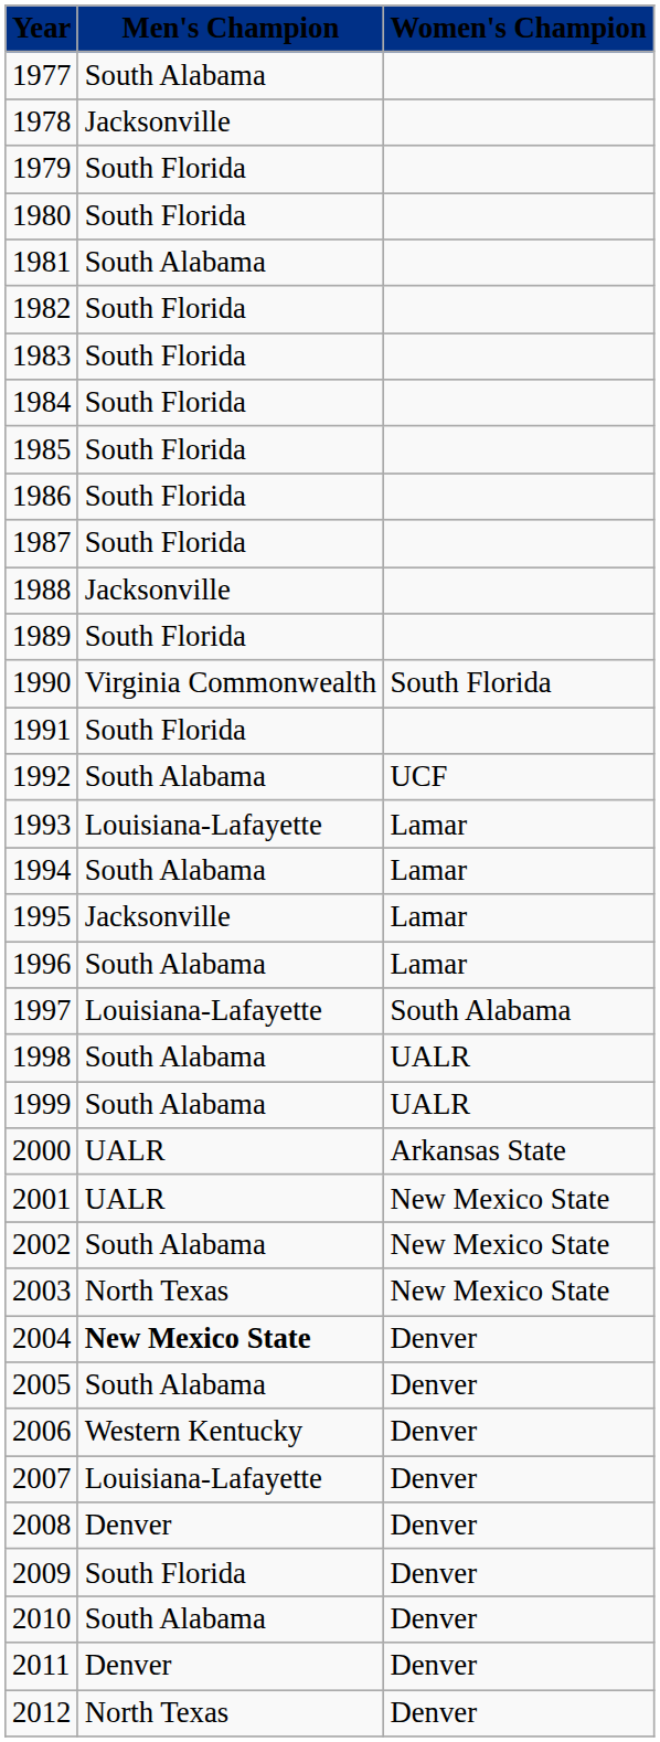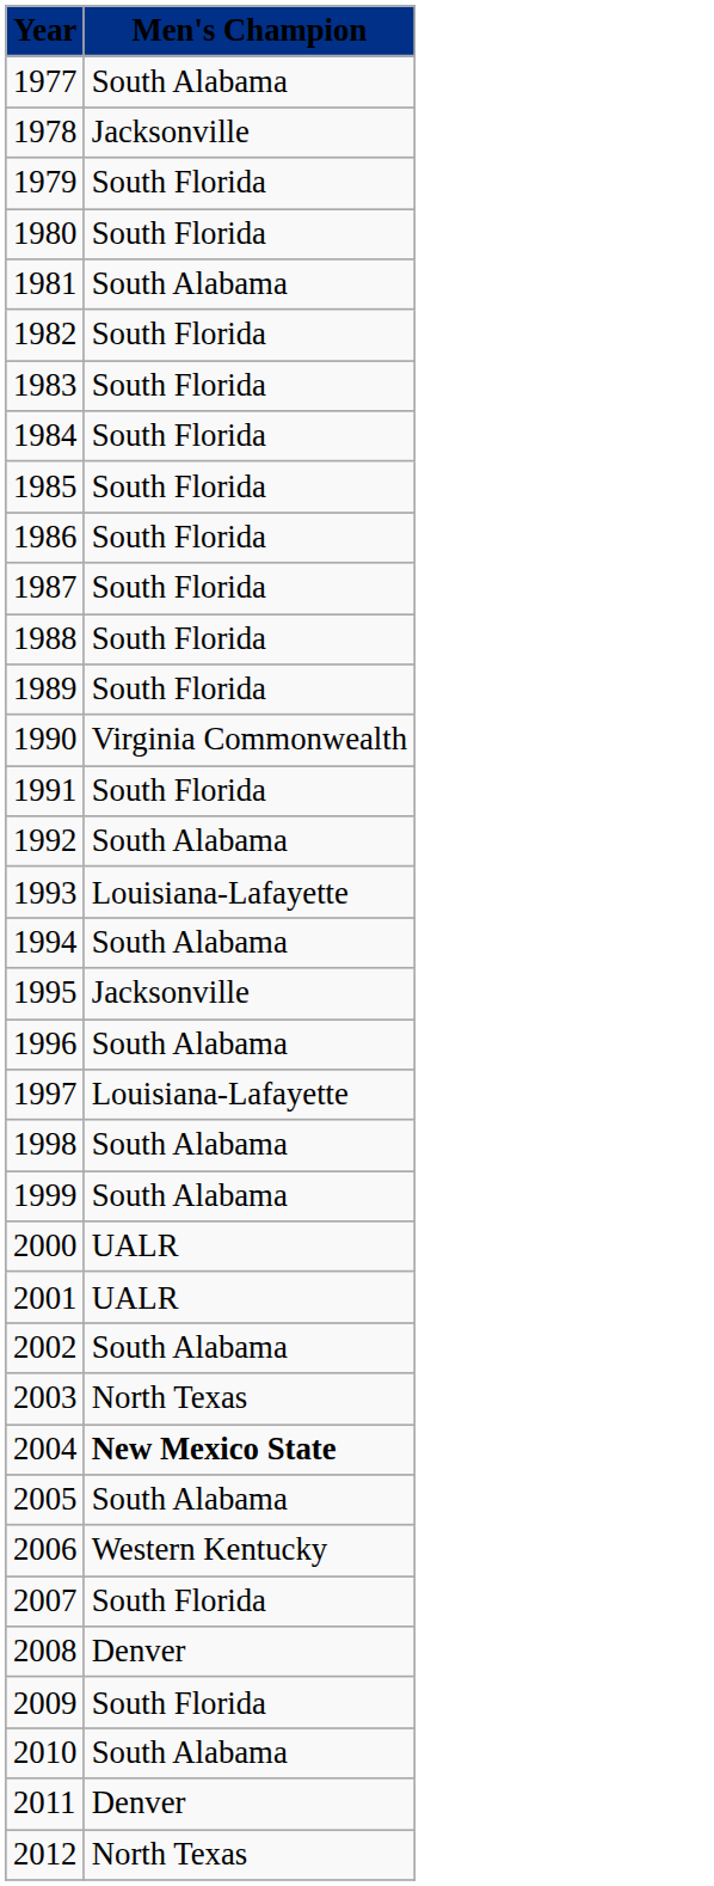- column: Women's Champion | South Florida | UCF | Lamar | Lamar | Lamar | Lamar | South Alabama | UALR | UALR | Arkansas State | New Mexico State | New Mexico State | New Mexico State | Denver | Denver | Denver | Denver | Denver | Denver | Denver | Denver | Denver
1988 | Men's Champion: Jacksonville -> South Florida
2007 | Men's Champion: Louisiana-Lafayette -> South Florida
